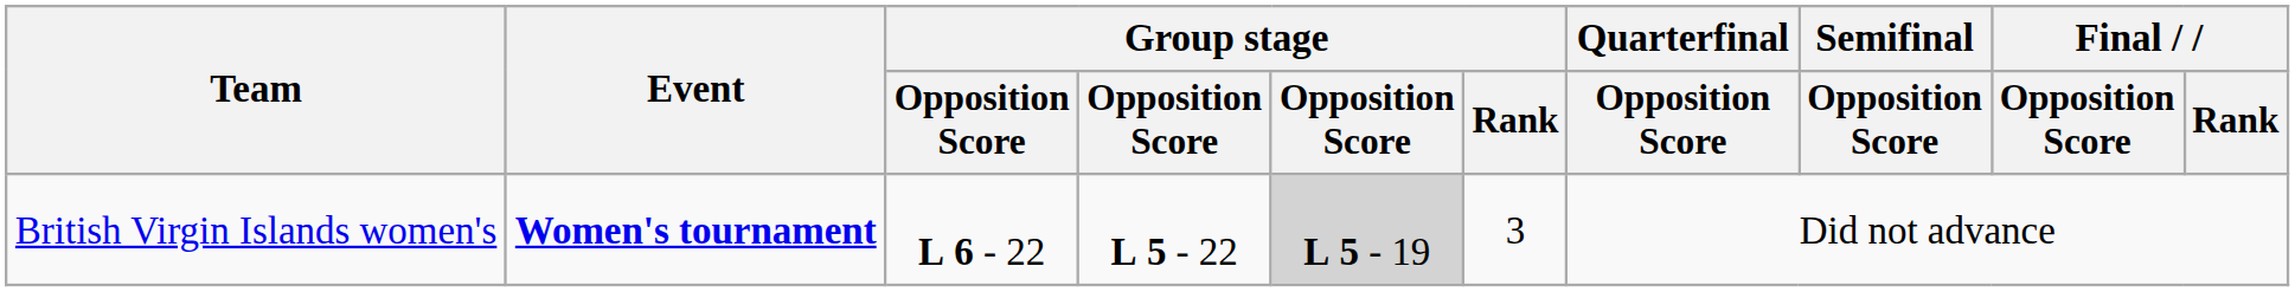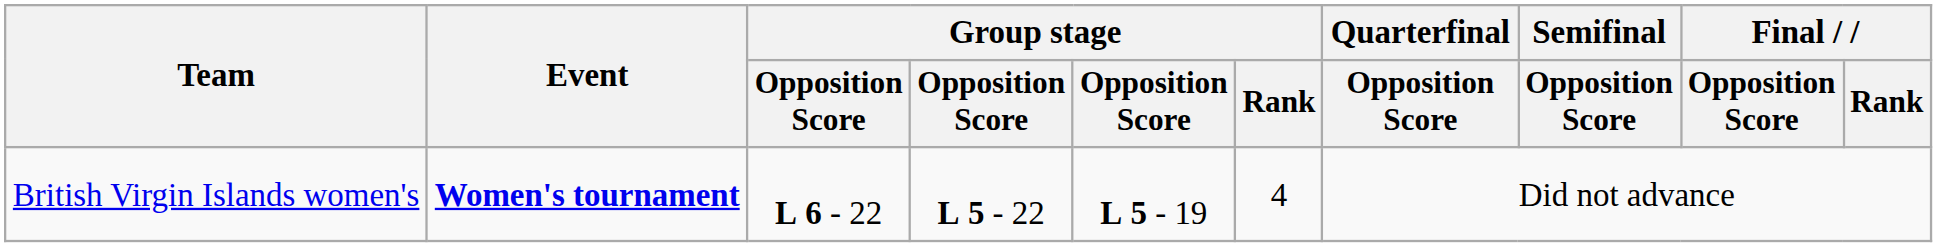British Virgin Islands women's | column 5: lightgrey background -> no background
British Virgin Islands women's | Group stage / Rank: 3 -> 4
